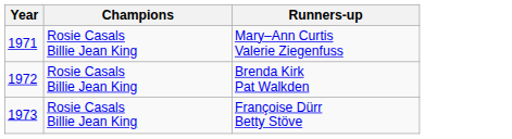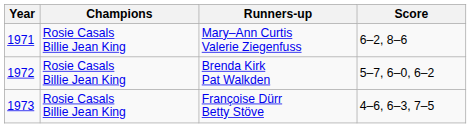+ column: Score | 6–2, 8–6 | 5–7, 6–0, 6–2 | 4–6, 6–3, 7–5
